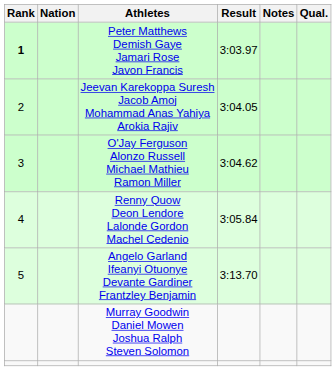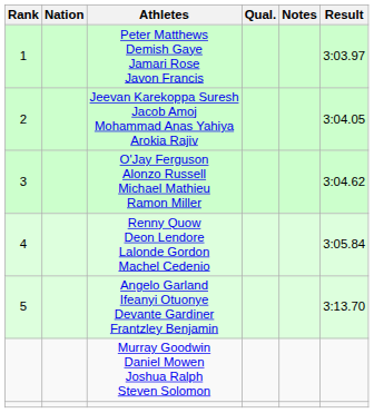columns swapped: Result <-> Qual.
Peter Matthews Demish Gaye Jamari Rose Javon Francis | Rank: bold -> normal
